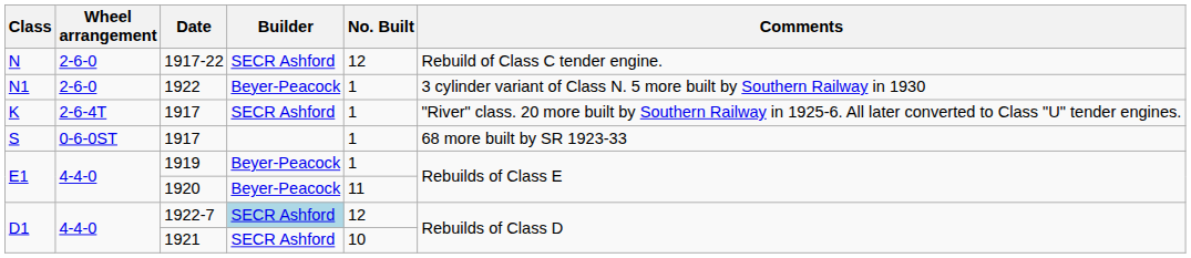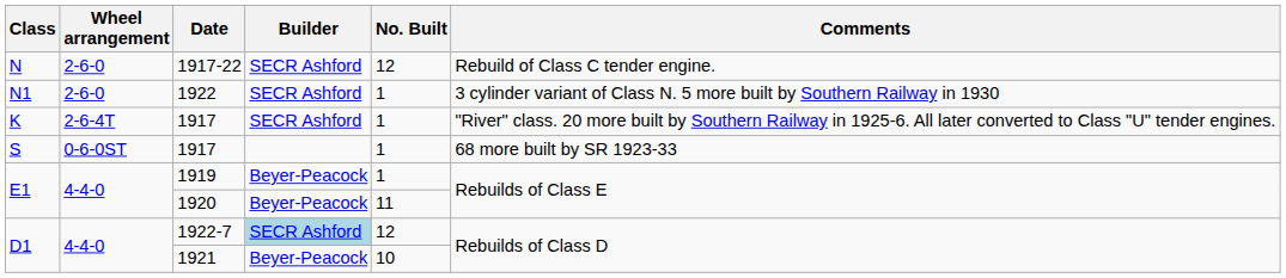1922 | Builder: Beyer-Peacock -> SECR Ashford
1921 | Builder: SECR Ashford -> Beyer-Peacock
